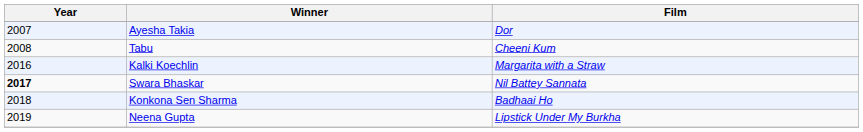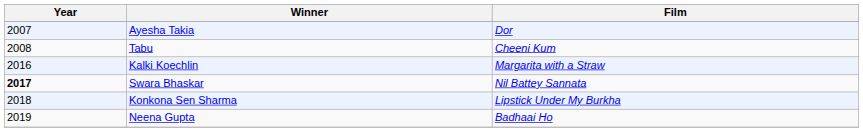Konkona Sen Sharma | Film: Badhaai Ho -> Lipstick Under My Burkha
Neena Gupta | Film: Lipstick Under My Burkha -> Badhaai Ho
